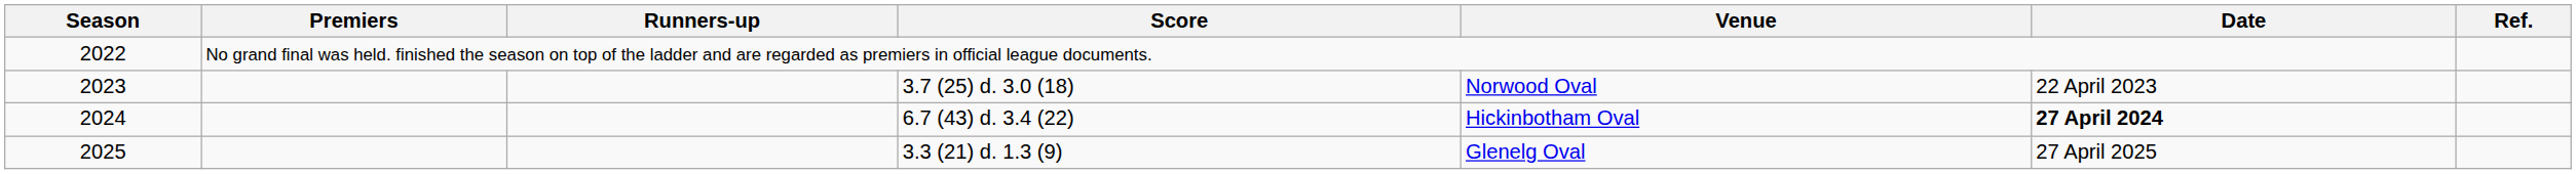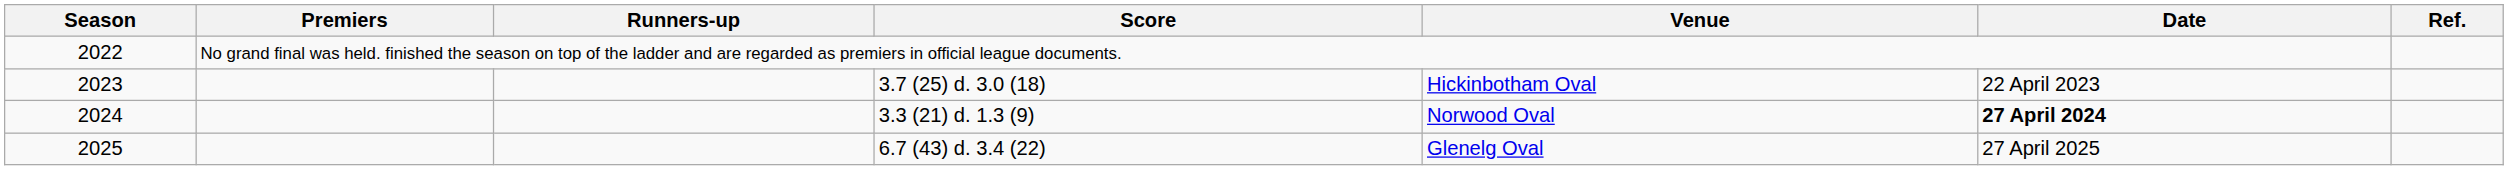2023 | Venue: Norwood Oval -> Hickinbotham Oval
2024 | Score: 6.7 (43) d. 3.4 (22) -> 3.3 (21) d. 1.3 (9)
2024 | Venue: Hickinbotham Oval -> Norwood Oval
2025 | Score: 3.3 (21) d. 1.3 (9) -> 6.7 (43) d. 3.4 (22)
